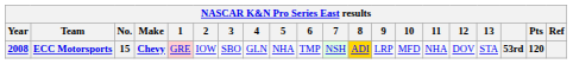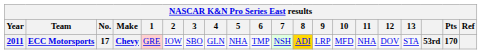ECC Motorsports | Year: 2008 -> 2011
ECC Motorsports | No.: 15 -> 17
ECC Motorsports | Pts: 120 -> 170
